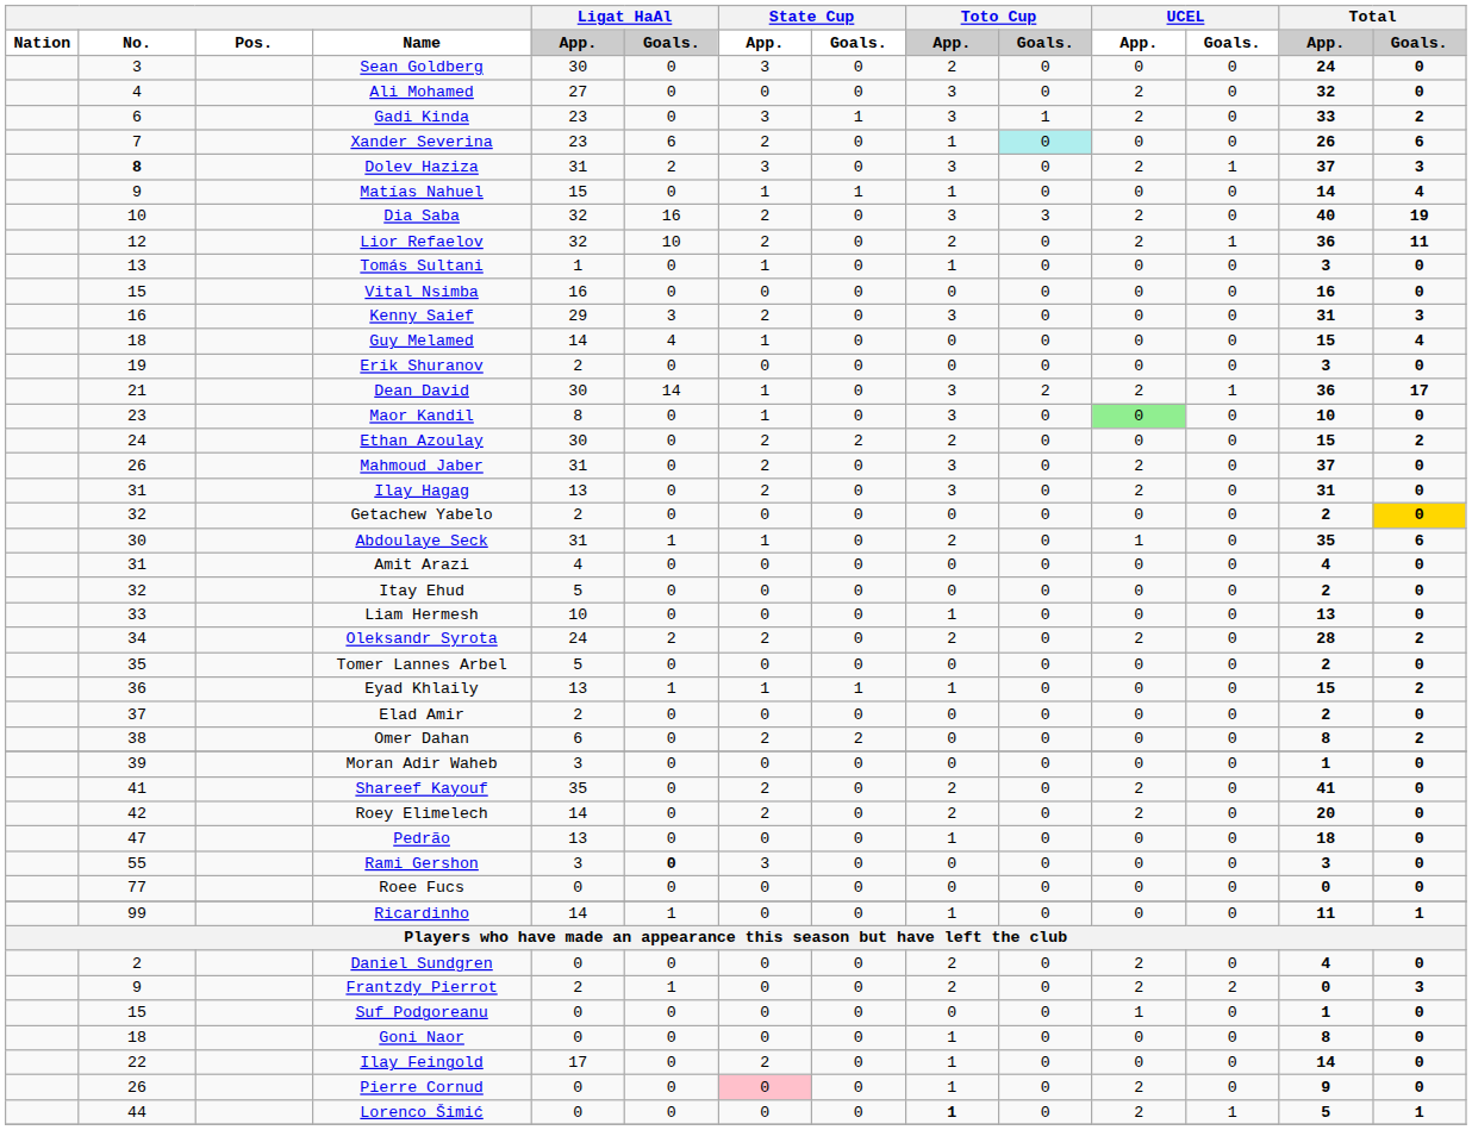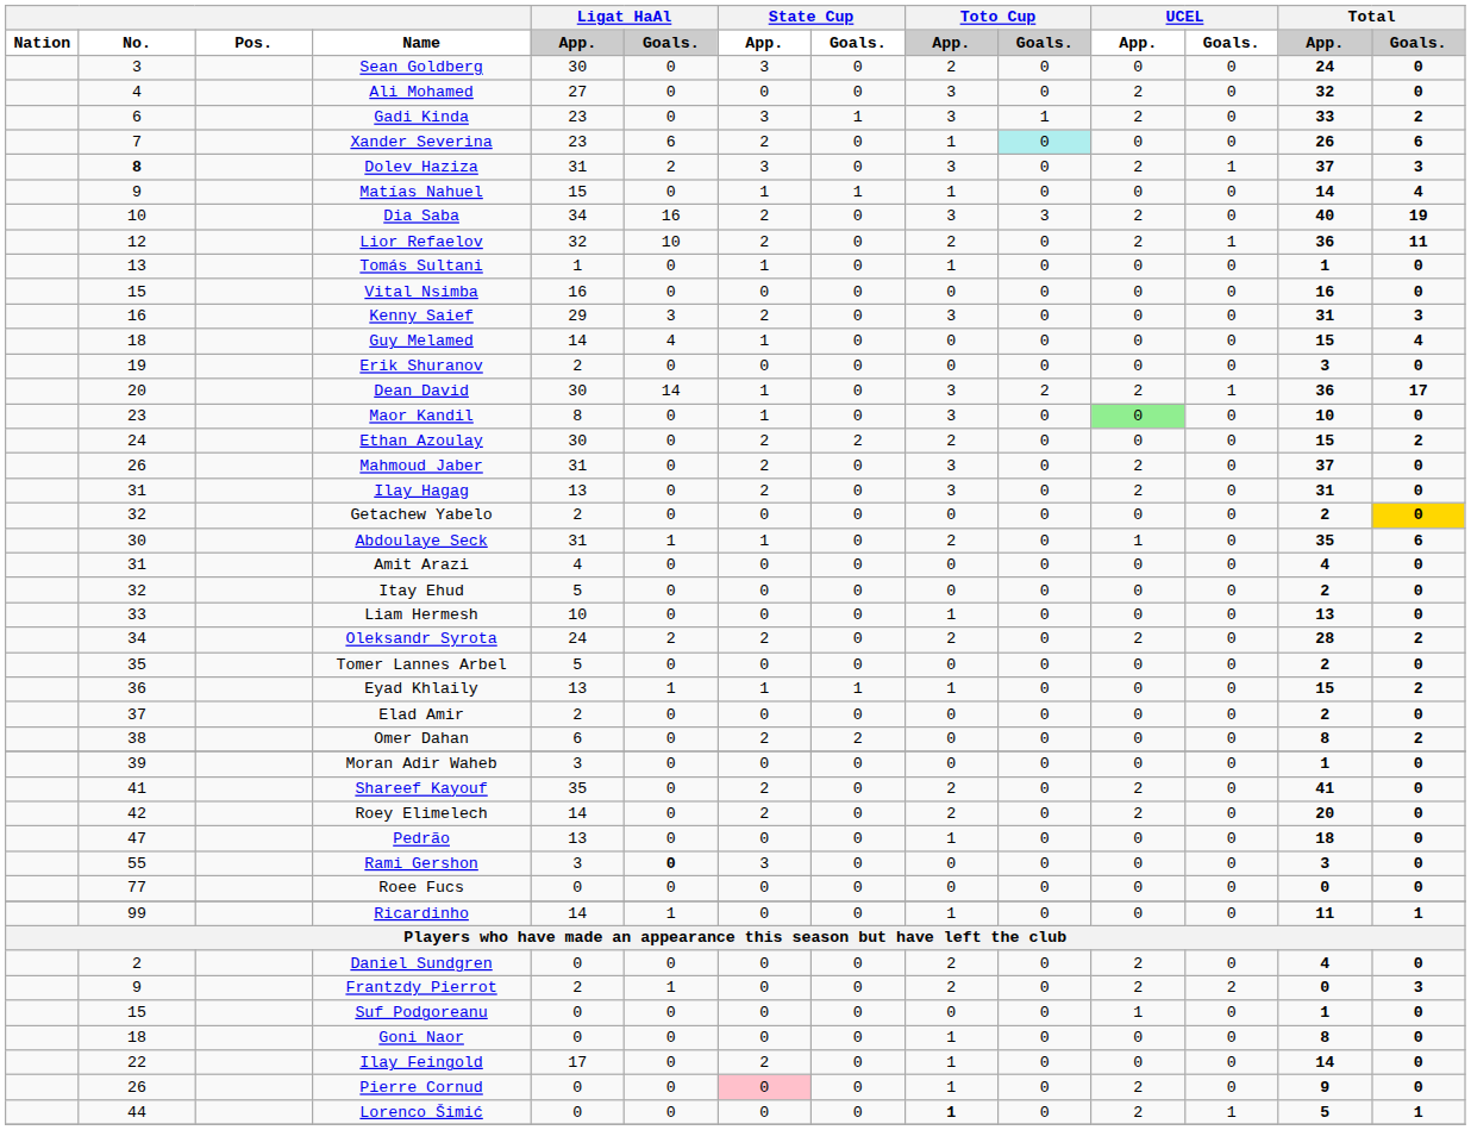Dia Saba | Ligat HaAl / App.: 32 -> 34
Tomás Sultani | Total / App.: 3 -> 1
Dean David | No.: 21 -> 20
